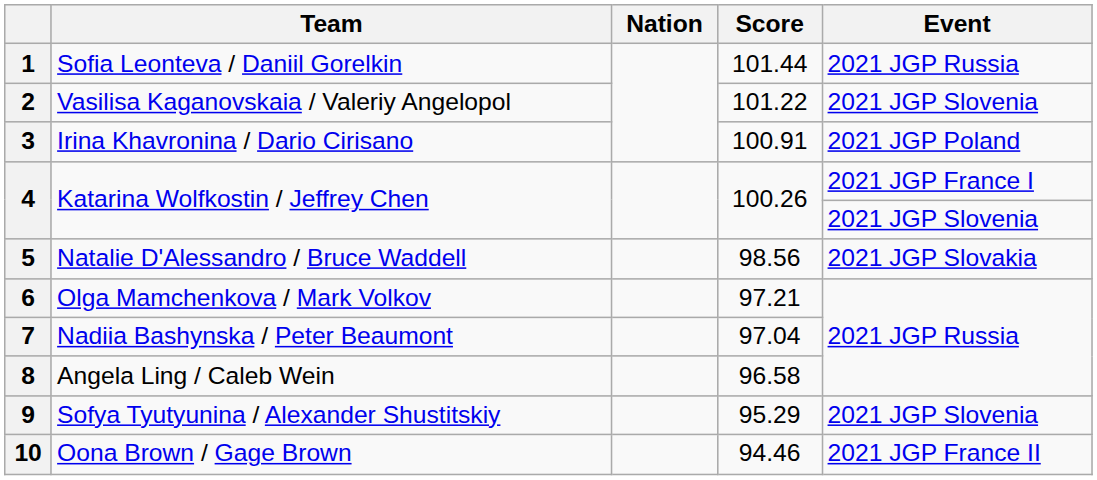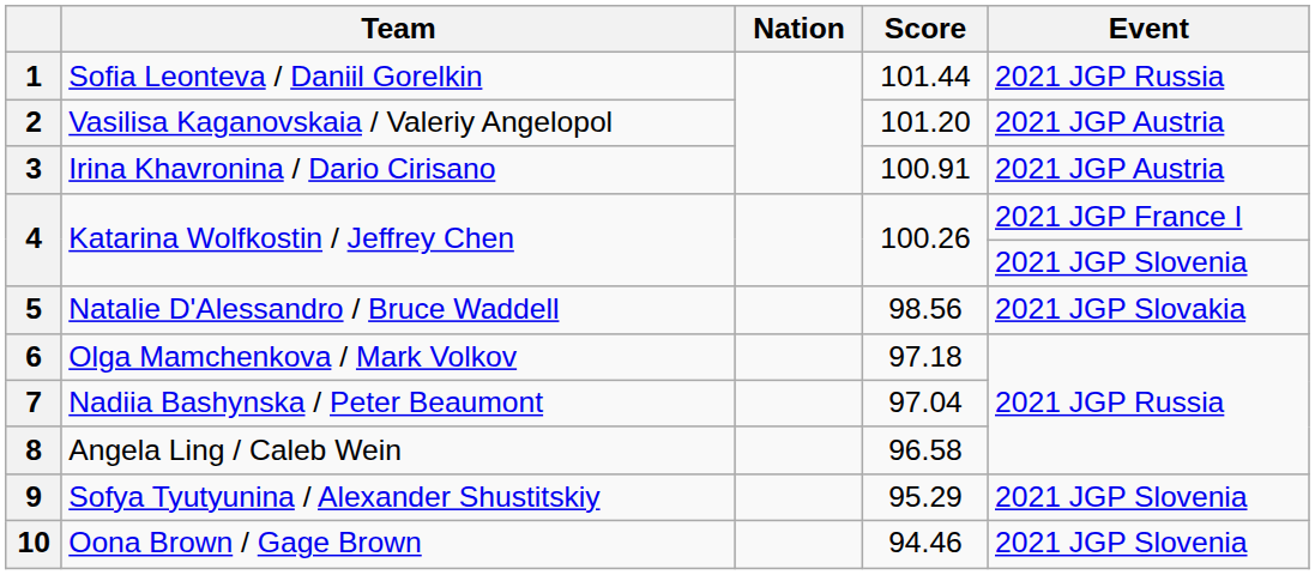2 | Score: 101.22 -> 101.20
2 | Event: 2021 JGP Slovenia -> 2021 JGP Austria
3 | Event: 2021 JGP Poland -> 2021 JGP Austria
6 | Score: 97.21 -> 97.18
10 | Event: 2021 JGP France II -> 2021 JGP Slovenia
